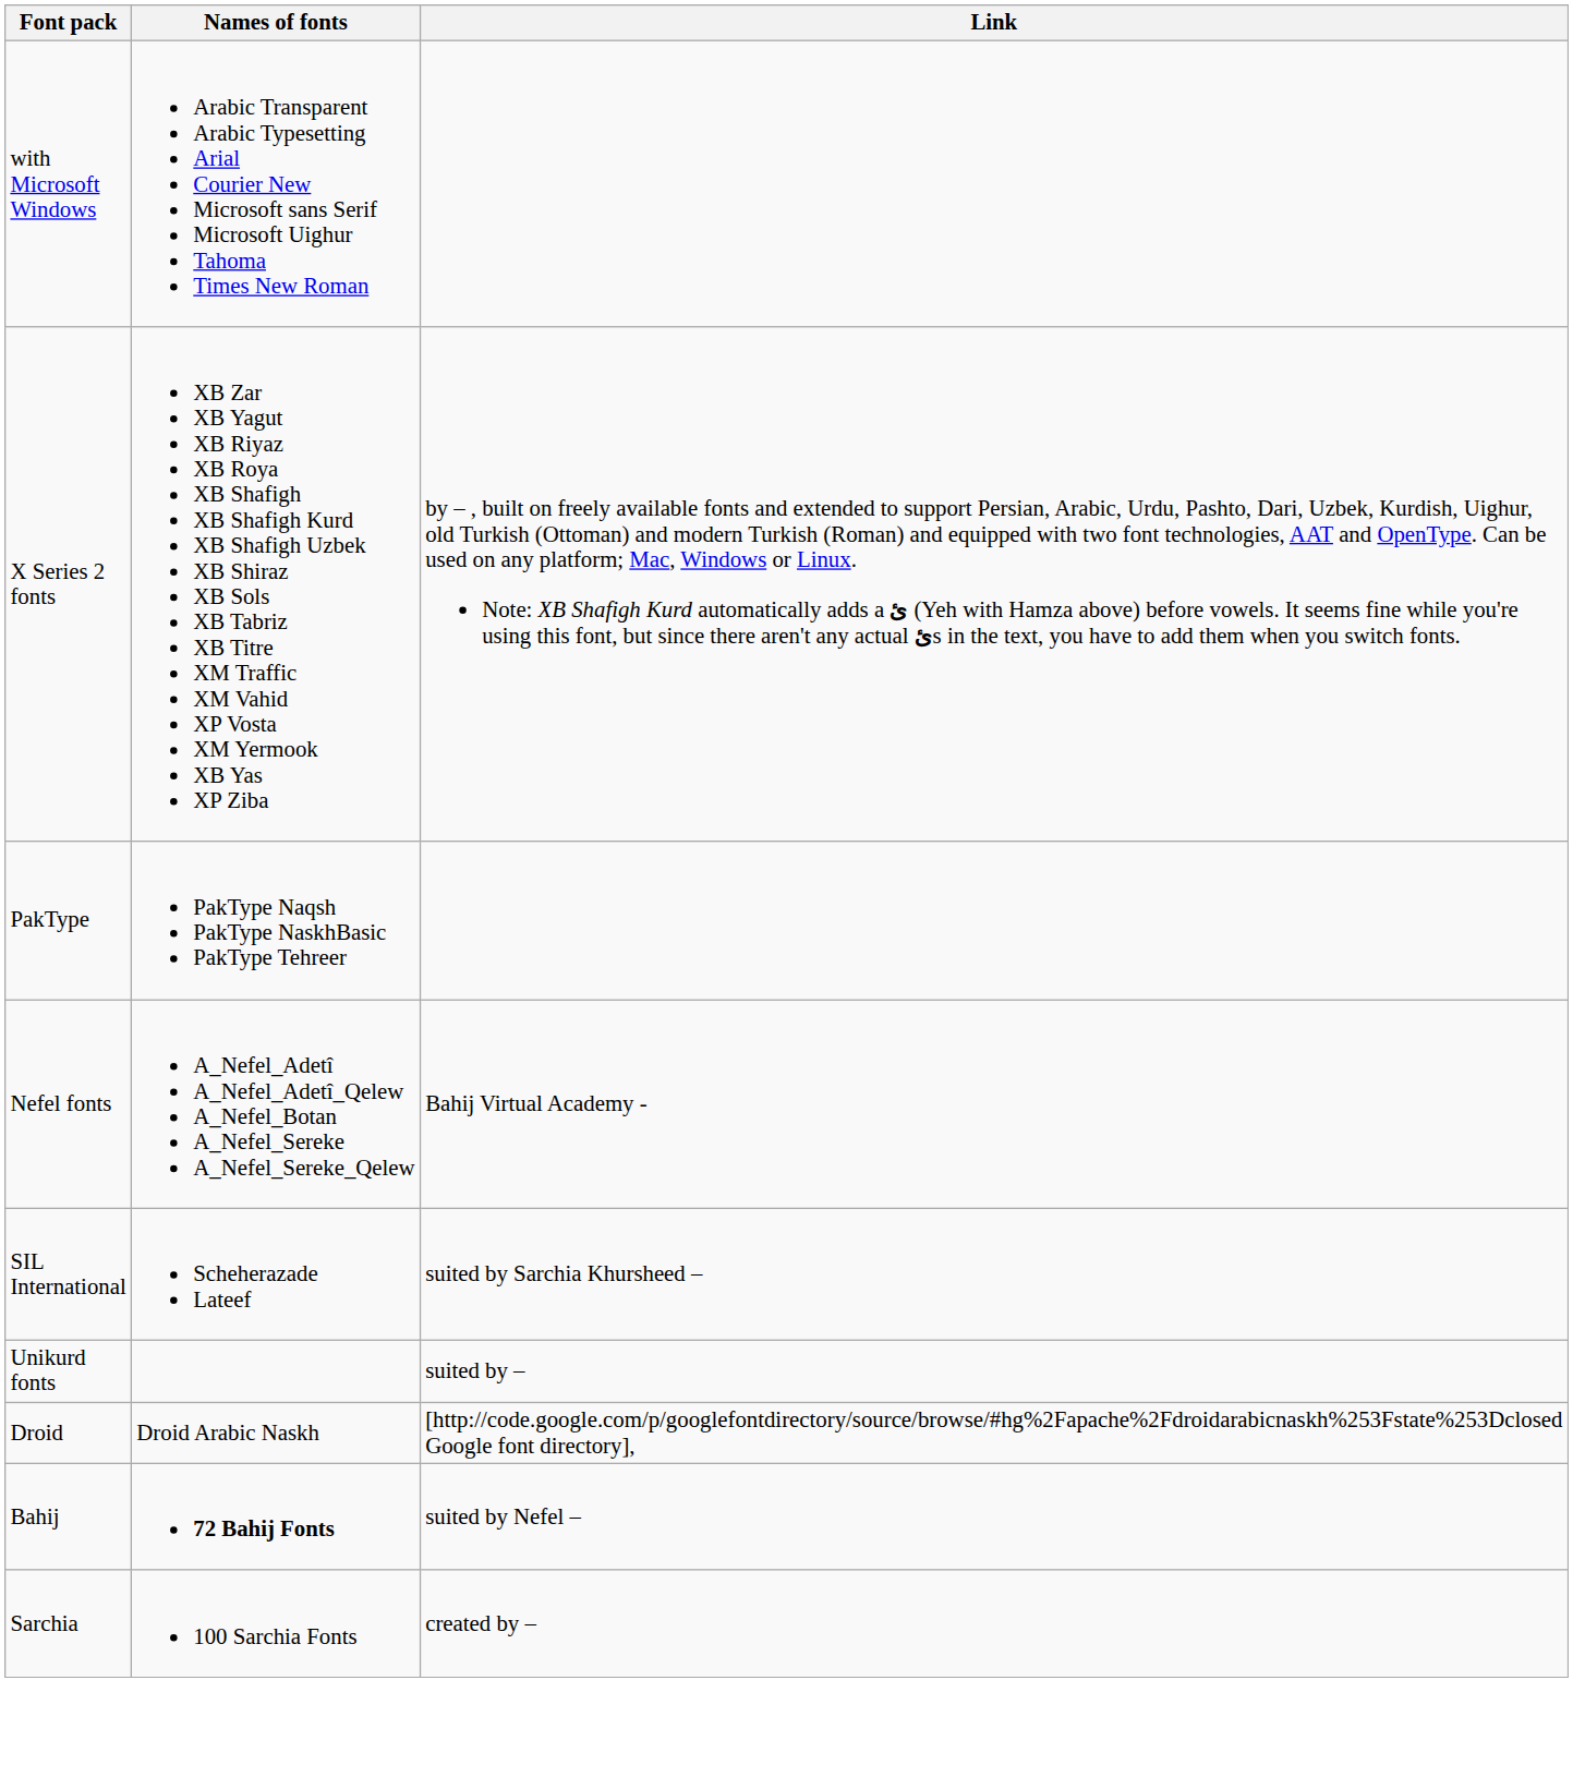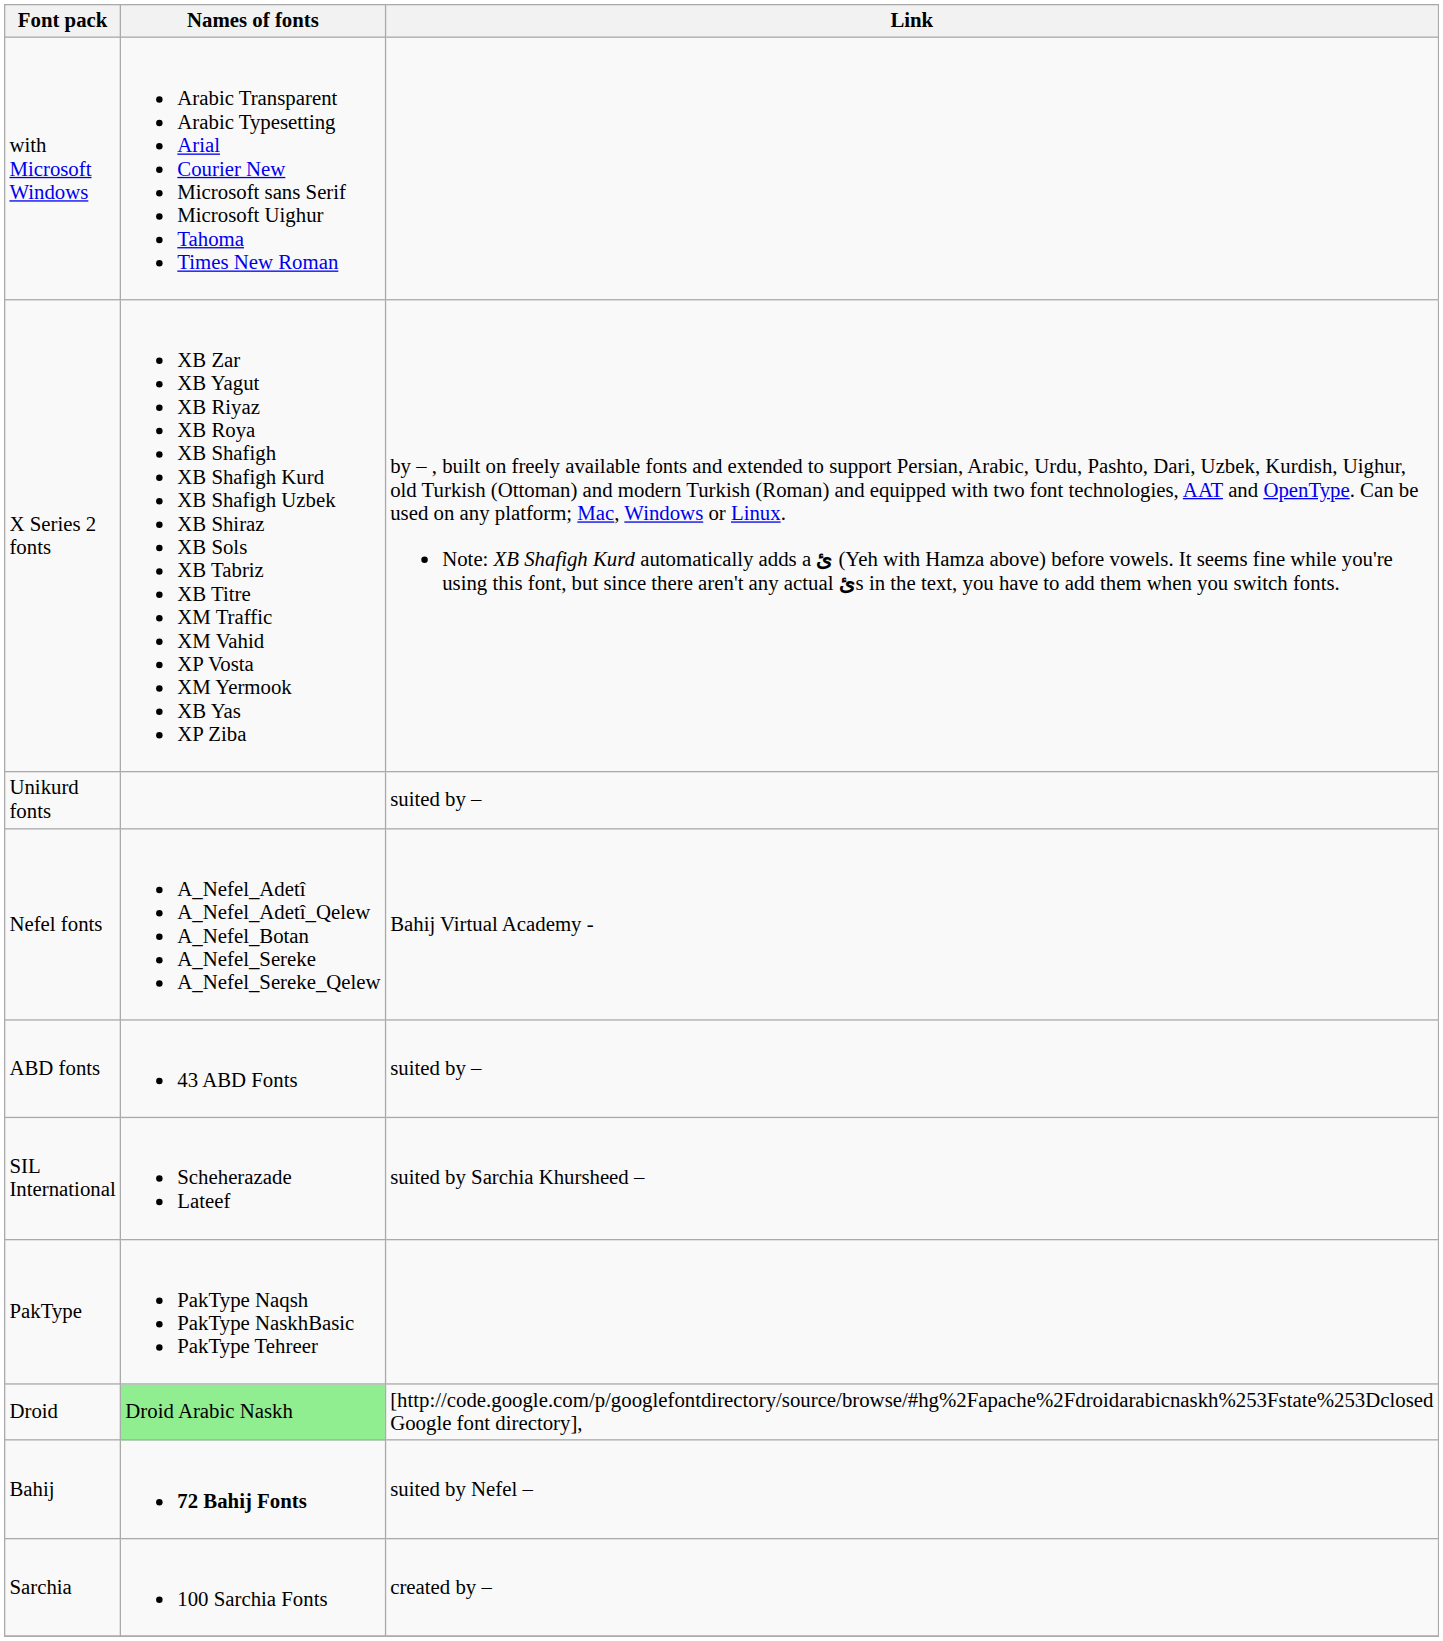rows swapped: Unikurd fonts <-> PakType
+ row: ABD fonts | 43 ABD Fonts | suited by –
Droid | Names of fonts: no background -> lightgreen background
